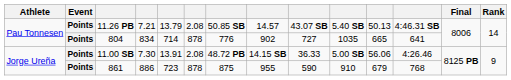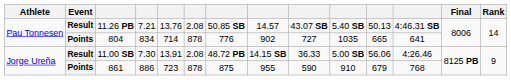11.26 PB | Event: Points -> Result
11.26 PB | column 5: 13.79 -> 13.76
11.00 SB | Event: Points -> Result
